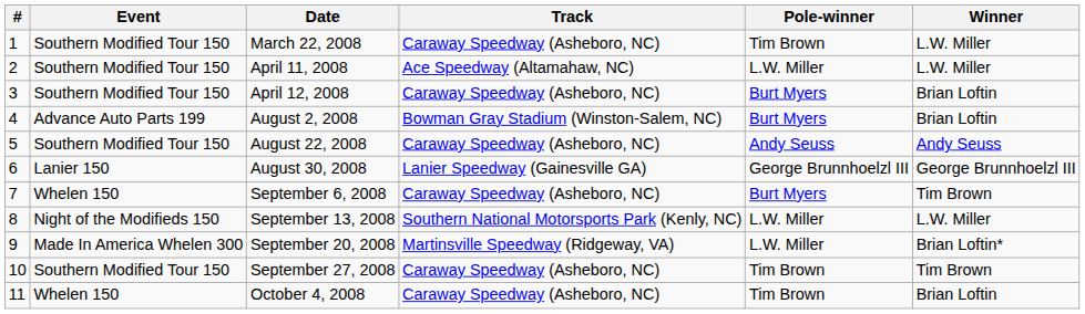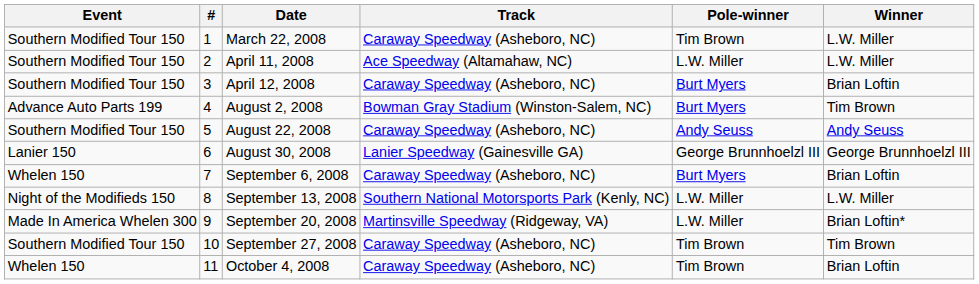columns swapped: # <-> Event
August 2, 2008 | Winner: Brian Loftin -> Tim Brown
September 6, 2008 | Winner: Tim Brown -> Brian Loftin
